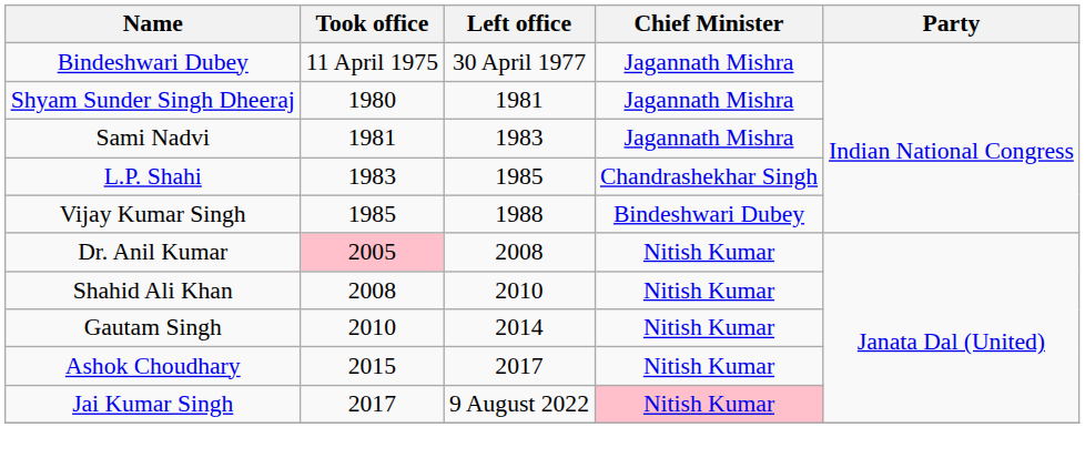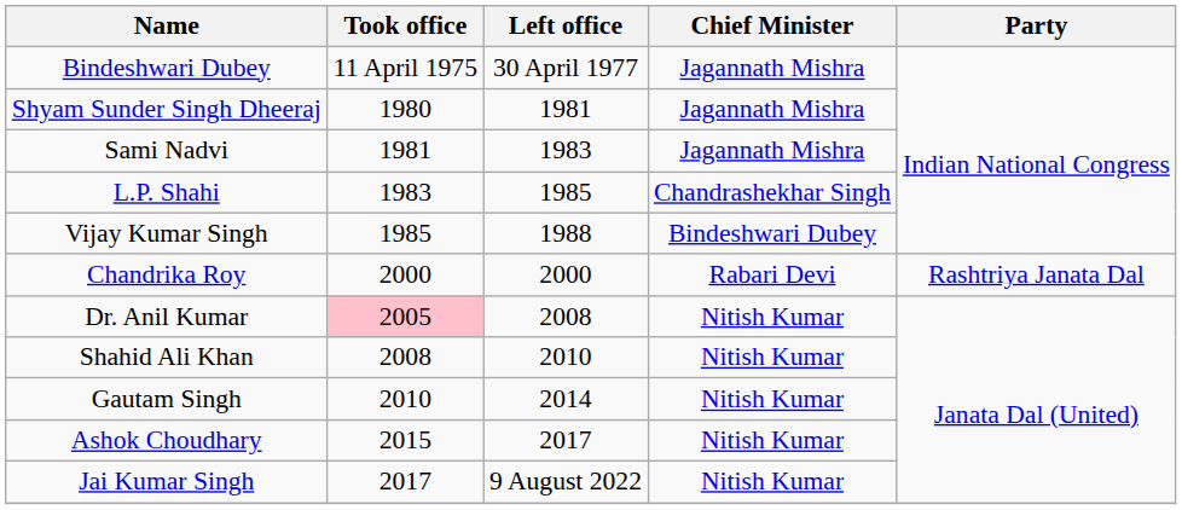+ row: Chandrika Roy | 2000 | 2000 | Rabari Devi | Rashtriya Janata Dal
Jai Kumar Singh | Chief Minister: pink background -> no background
